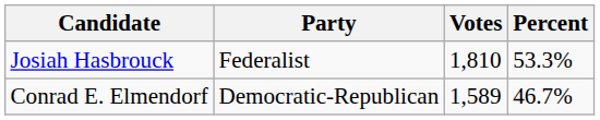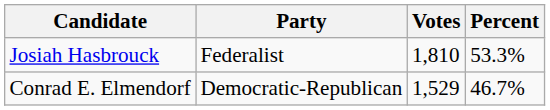Conrad E. Elmendorf | Votes: 1,589 -> 1,529
